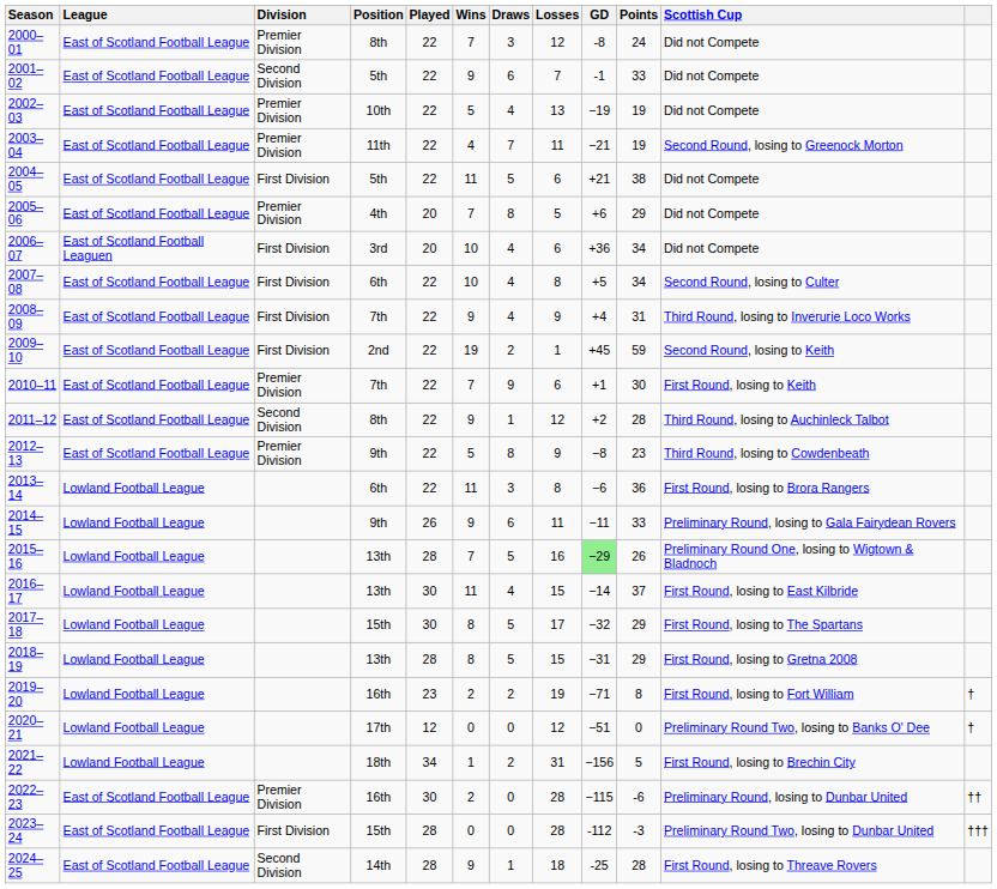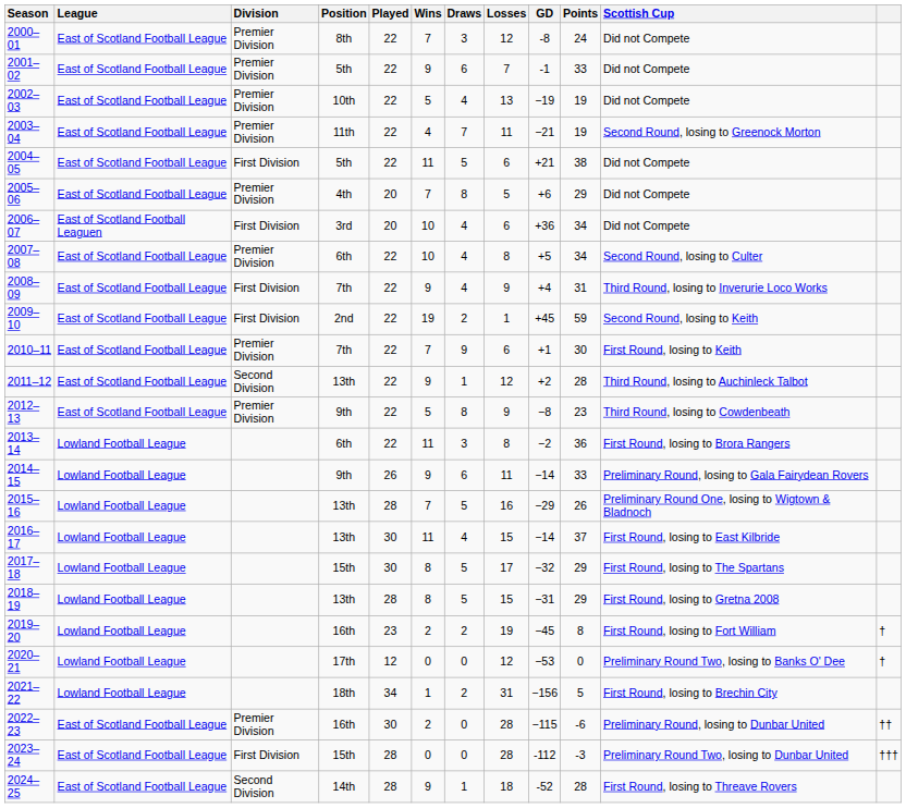2001–02 | Division: Second Division -> Premier Division
2007–08 | Division: First Division -> Premier Division
2011–12 | Position: 8th -> 13th
2013–14 | GD: −6 -> −2
2014–15 | GD: −11 -> −14
2015–16 | GD: lightgreen background -> no background
2019–20 | GD: −71 -> −45
2020–21 | GD: −51 -> −53
2024–25 | GD: -25 -> -52
